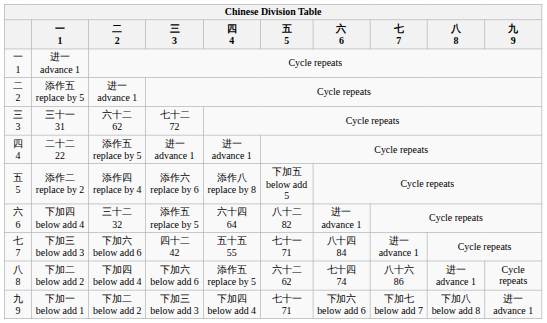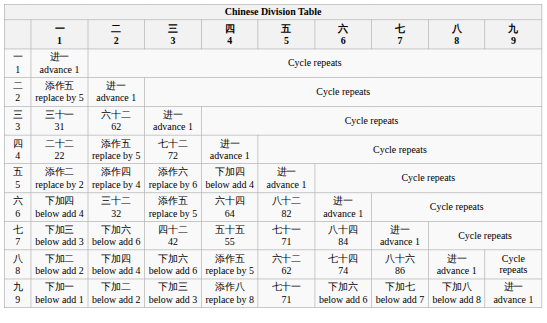三十一 31 | 三 3: 七十二 72 -> 进一 advance 1
二十二 22 | 三 3: 进一 advance 1 -> 七十二 72
添作二 replace by 2 | 四 4: 添作八 replace by 8 -> 下加四 below add 4
添作二 replace by 2 | 五 5: 下加五 below add 5 -> 进一 advance 1
下加一 below add 1 | 四 4: 下加四 below add 4 -> 添作八 replace by 8
